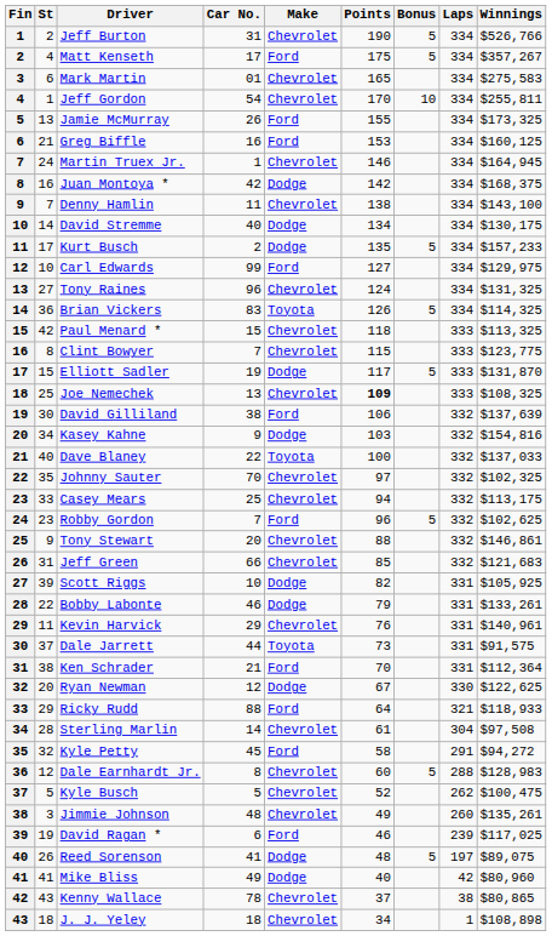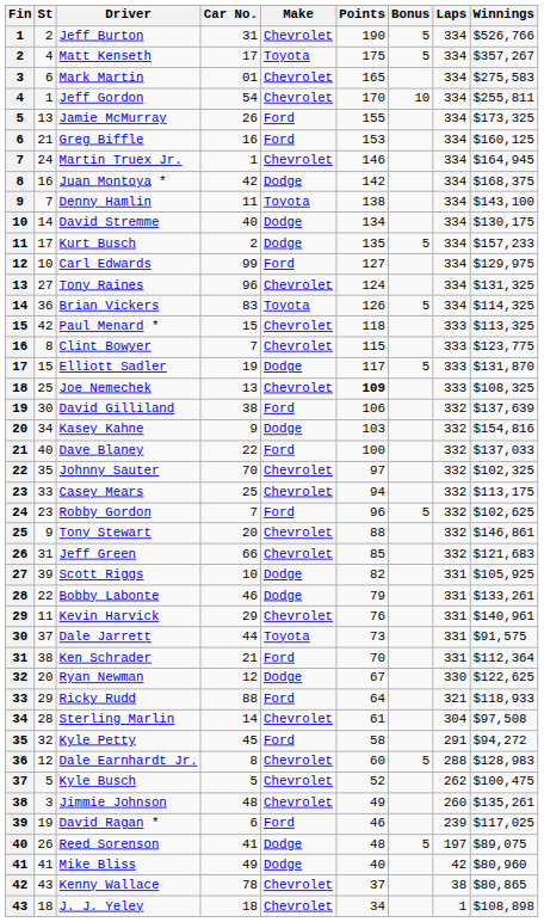Matt Kenseth | Make: Ford -> Toyota
Denny Hamlin | Make: Chevrolet -> Toyota
Dave Blaney | Make: Toyota -> Ford
